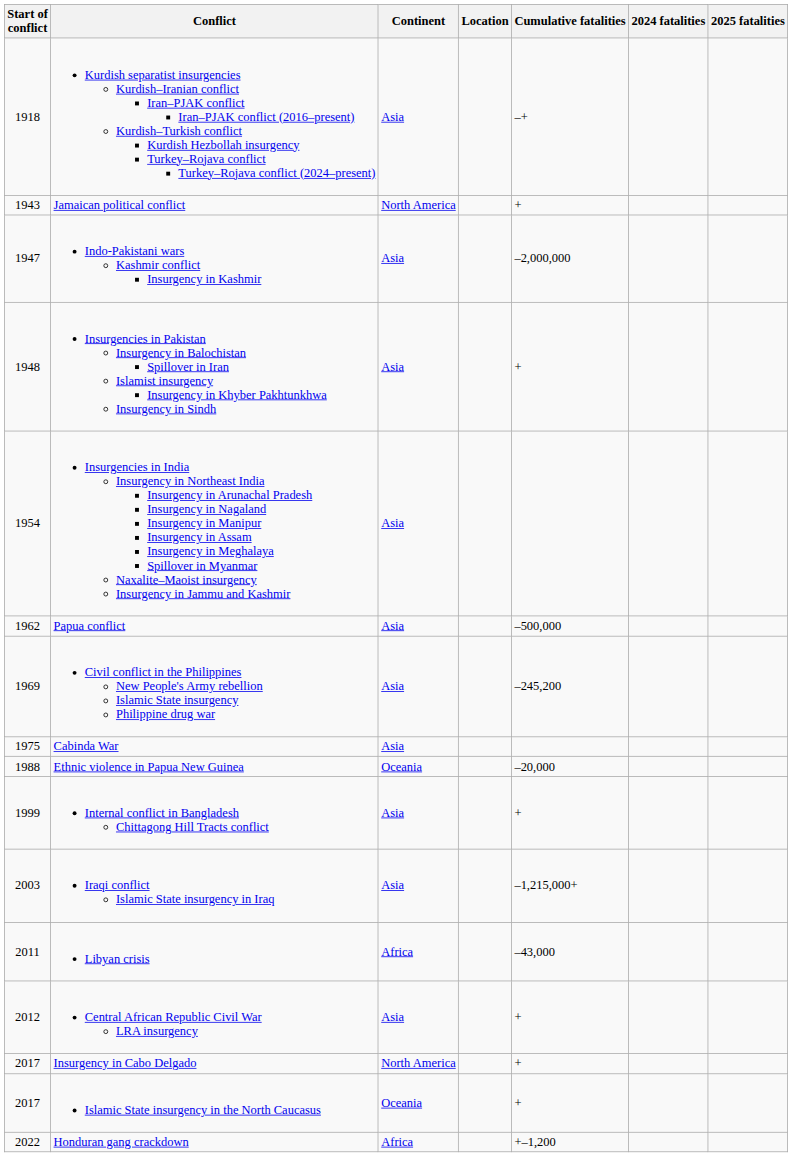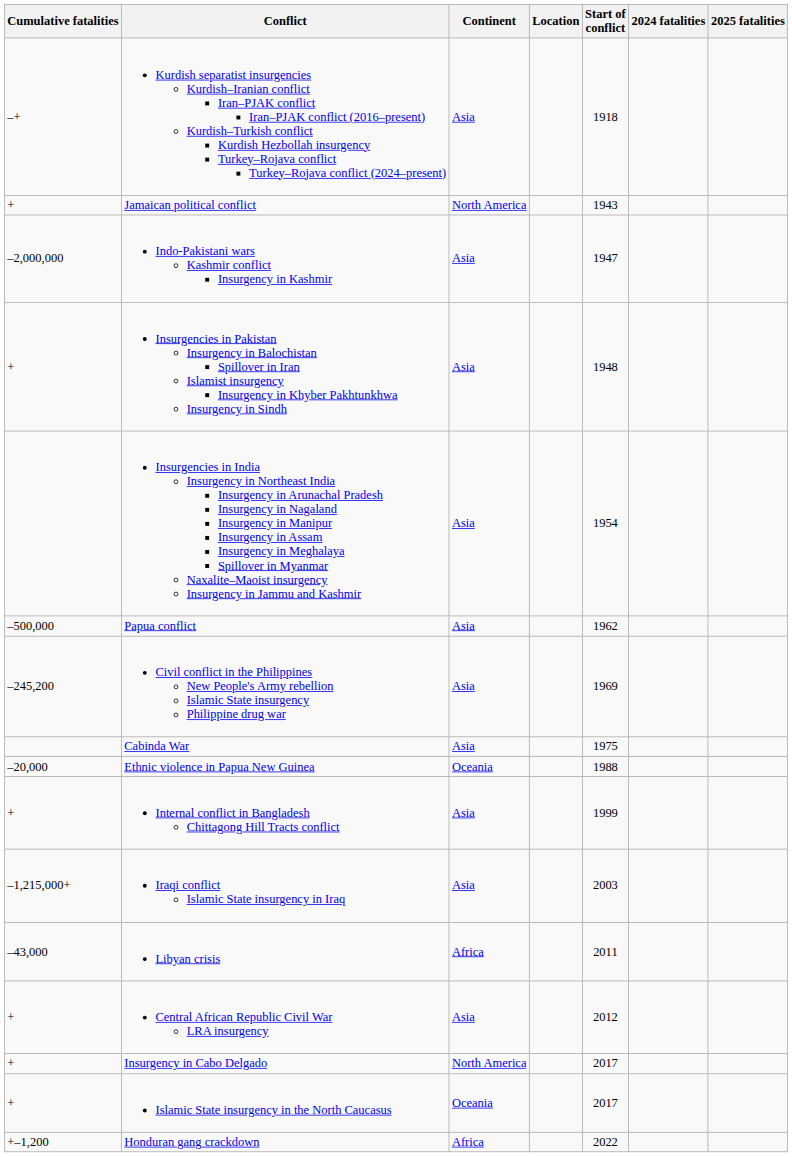columns swapped: Start of conflict <-> Cumulative fatalities
